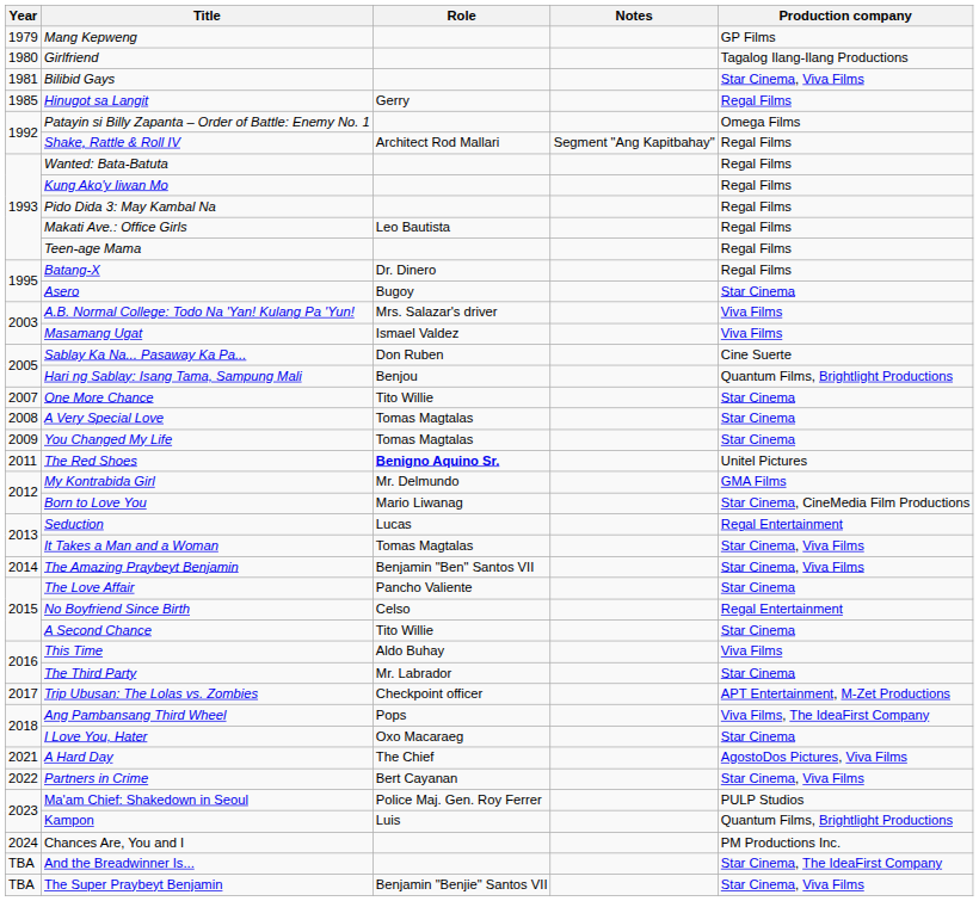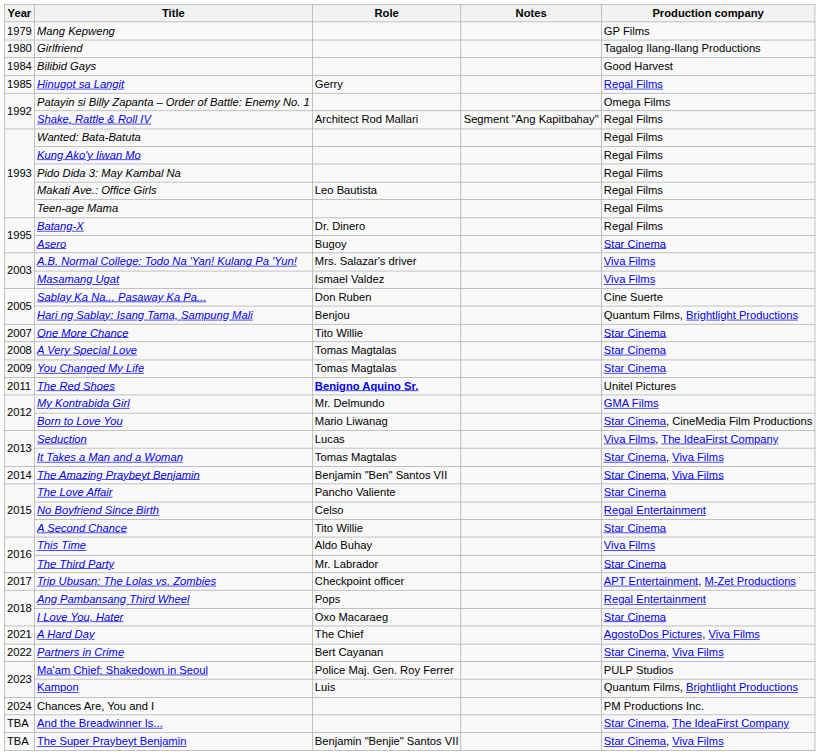Bilibid Gays | Year: 1981 -> 1984
Bilibid Gays | Production company: Star Cinema, Viva Films -> Good Harvest
Seduction | Production company: Regal Entertainment -> Viva Films, The IdeaFirst Company
Ang Pambansang Third Wheel | Production company: Viva Films, The IdeaFirst Company -> Regal Entertainment
